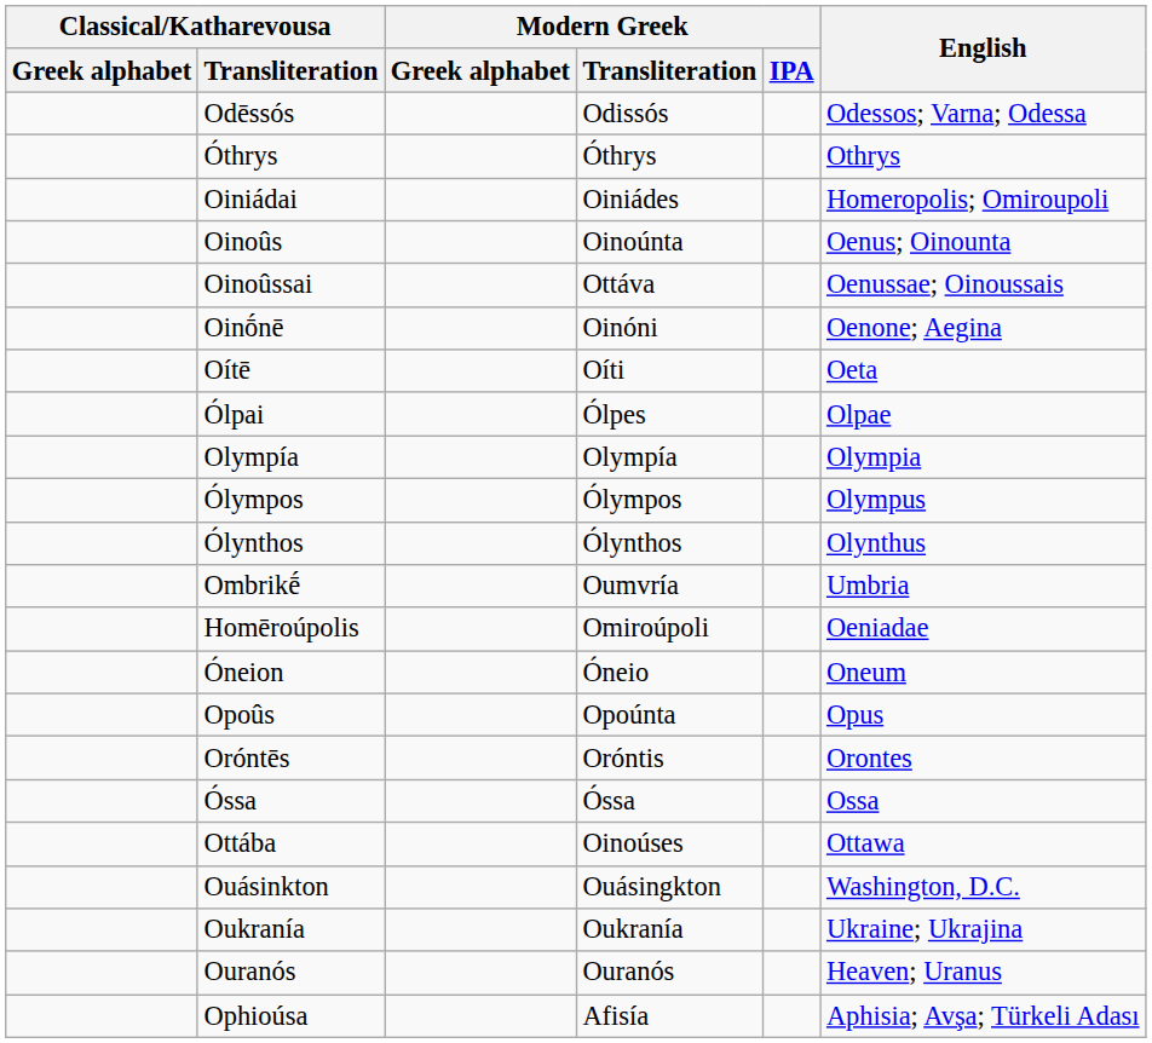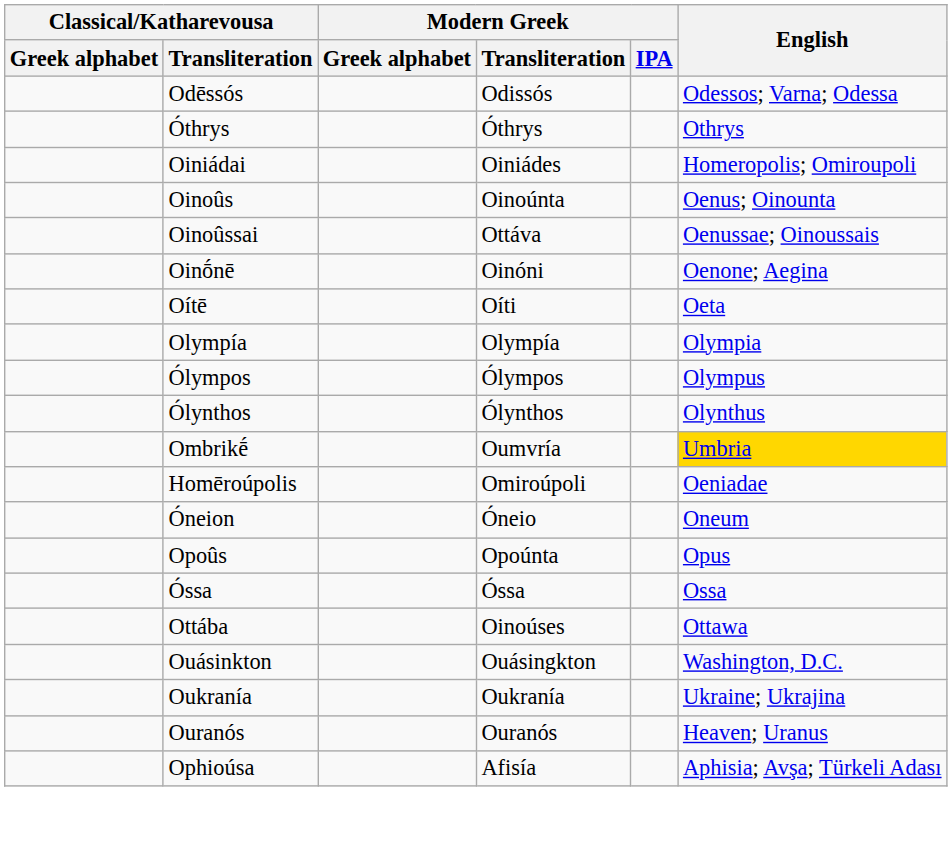- row: Ólpai | Ólpes | Olpae
Ombrikḗ | English: no background -> gold background
- row: Oróntēs | Oróntis | Orontes
